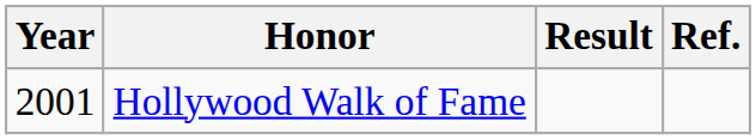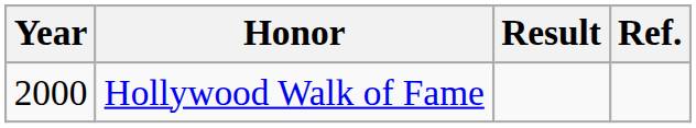Hollywood Walk of Fame | Year: 2001 -> 2000
